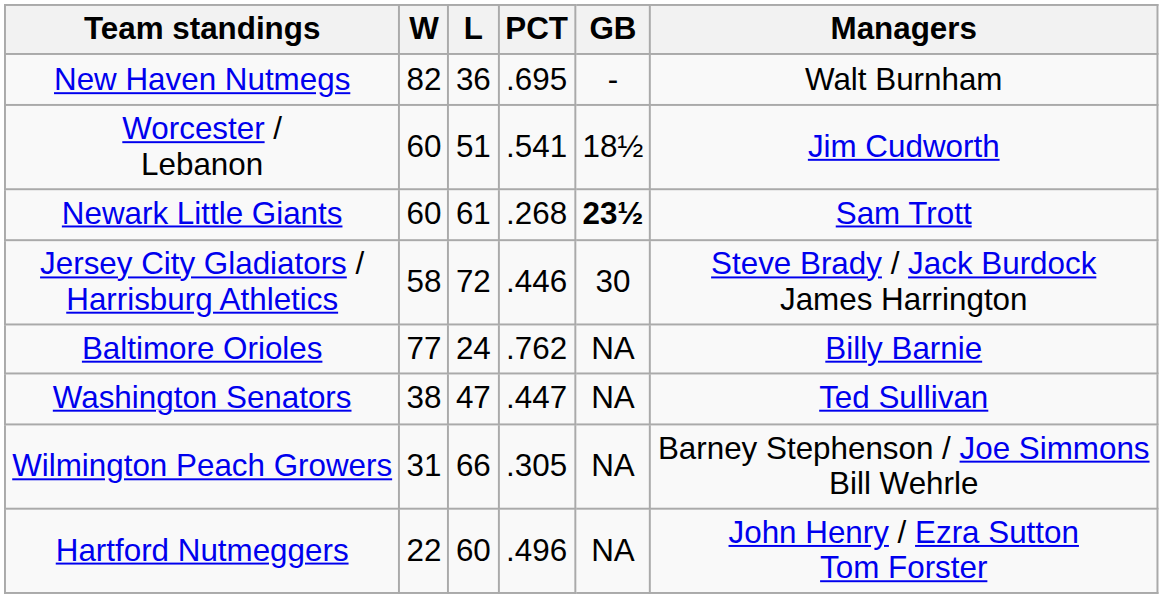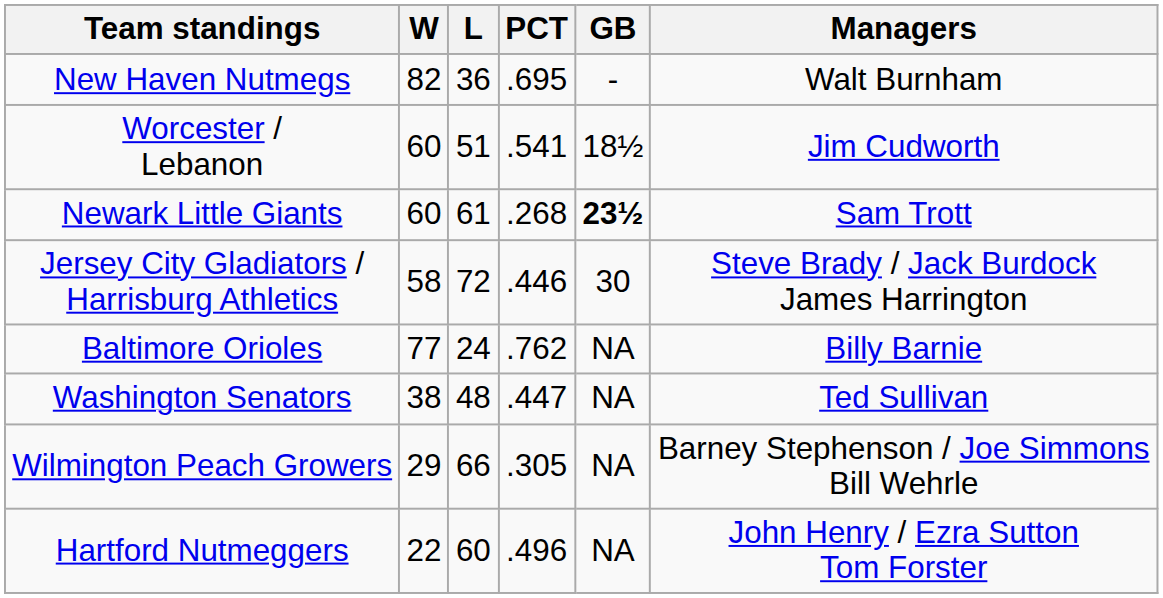Washington Senators | L: 47 -> 48
Wilmington Peach Growers | W: 31 -> 29
